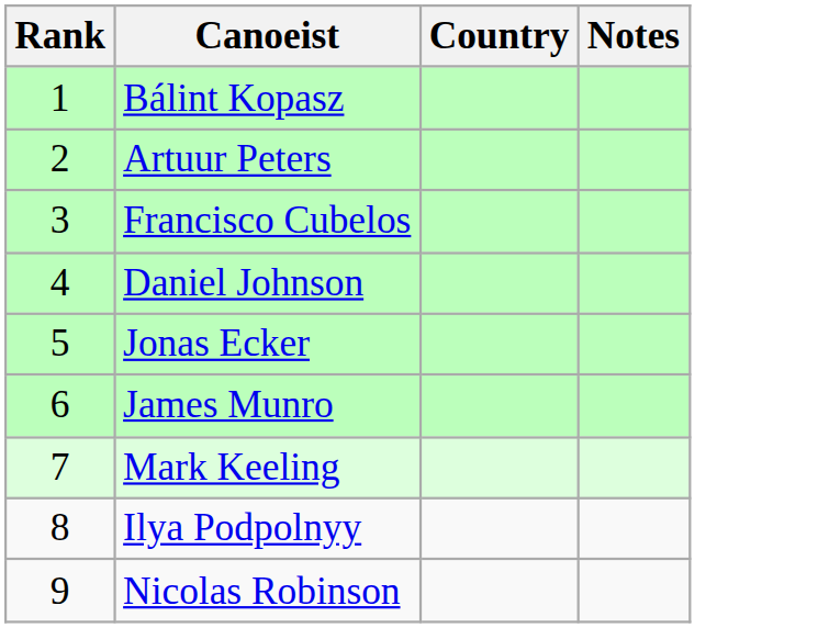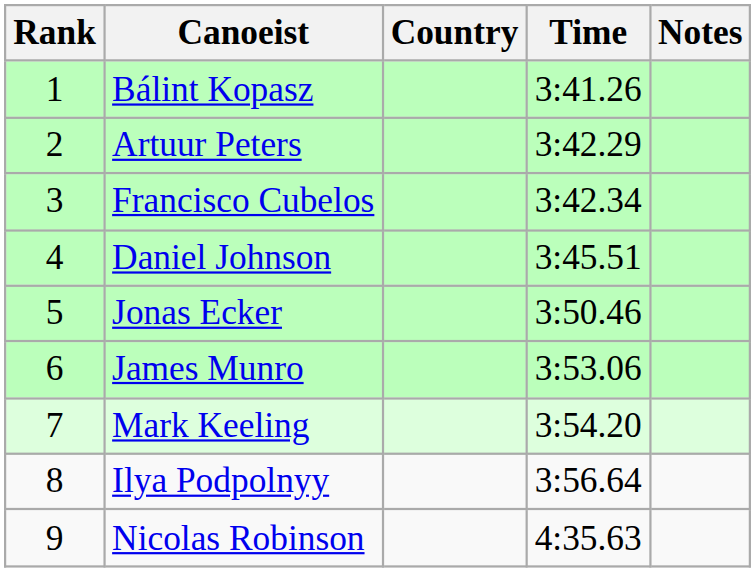+ column: Time | 3:41.26 | 3:42.29 | 3:42.34 | 3:45.51 | 3:50.46 | 3:53.06 | 3:54.20 | 3:56.64 | 4:35.63
